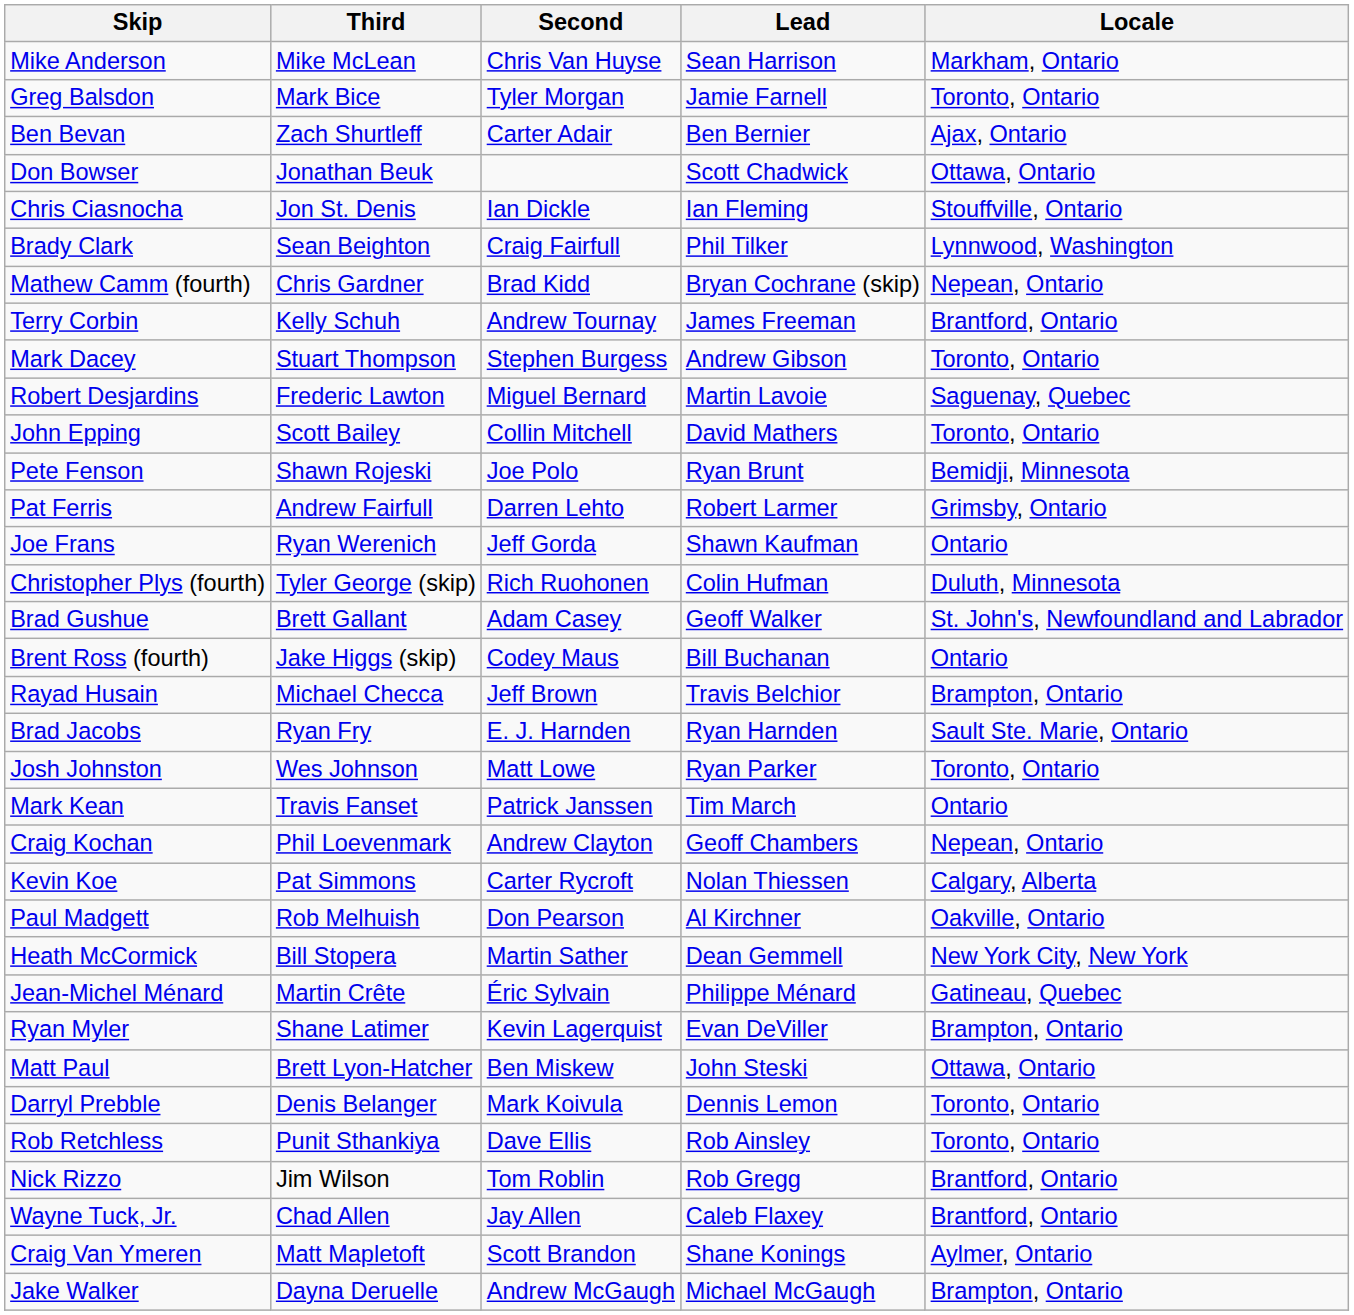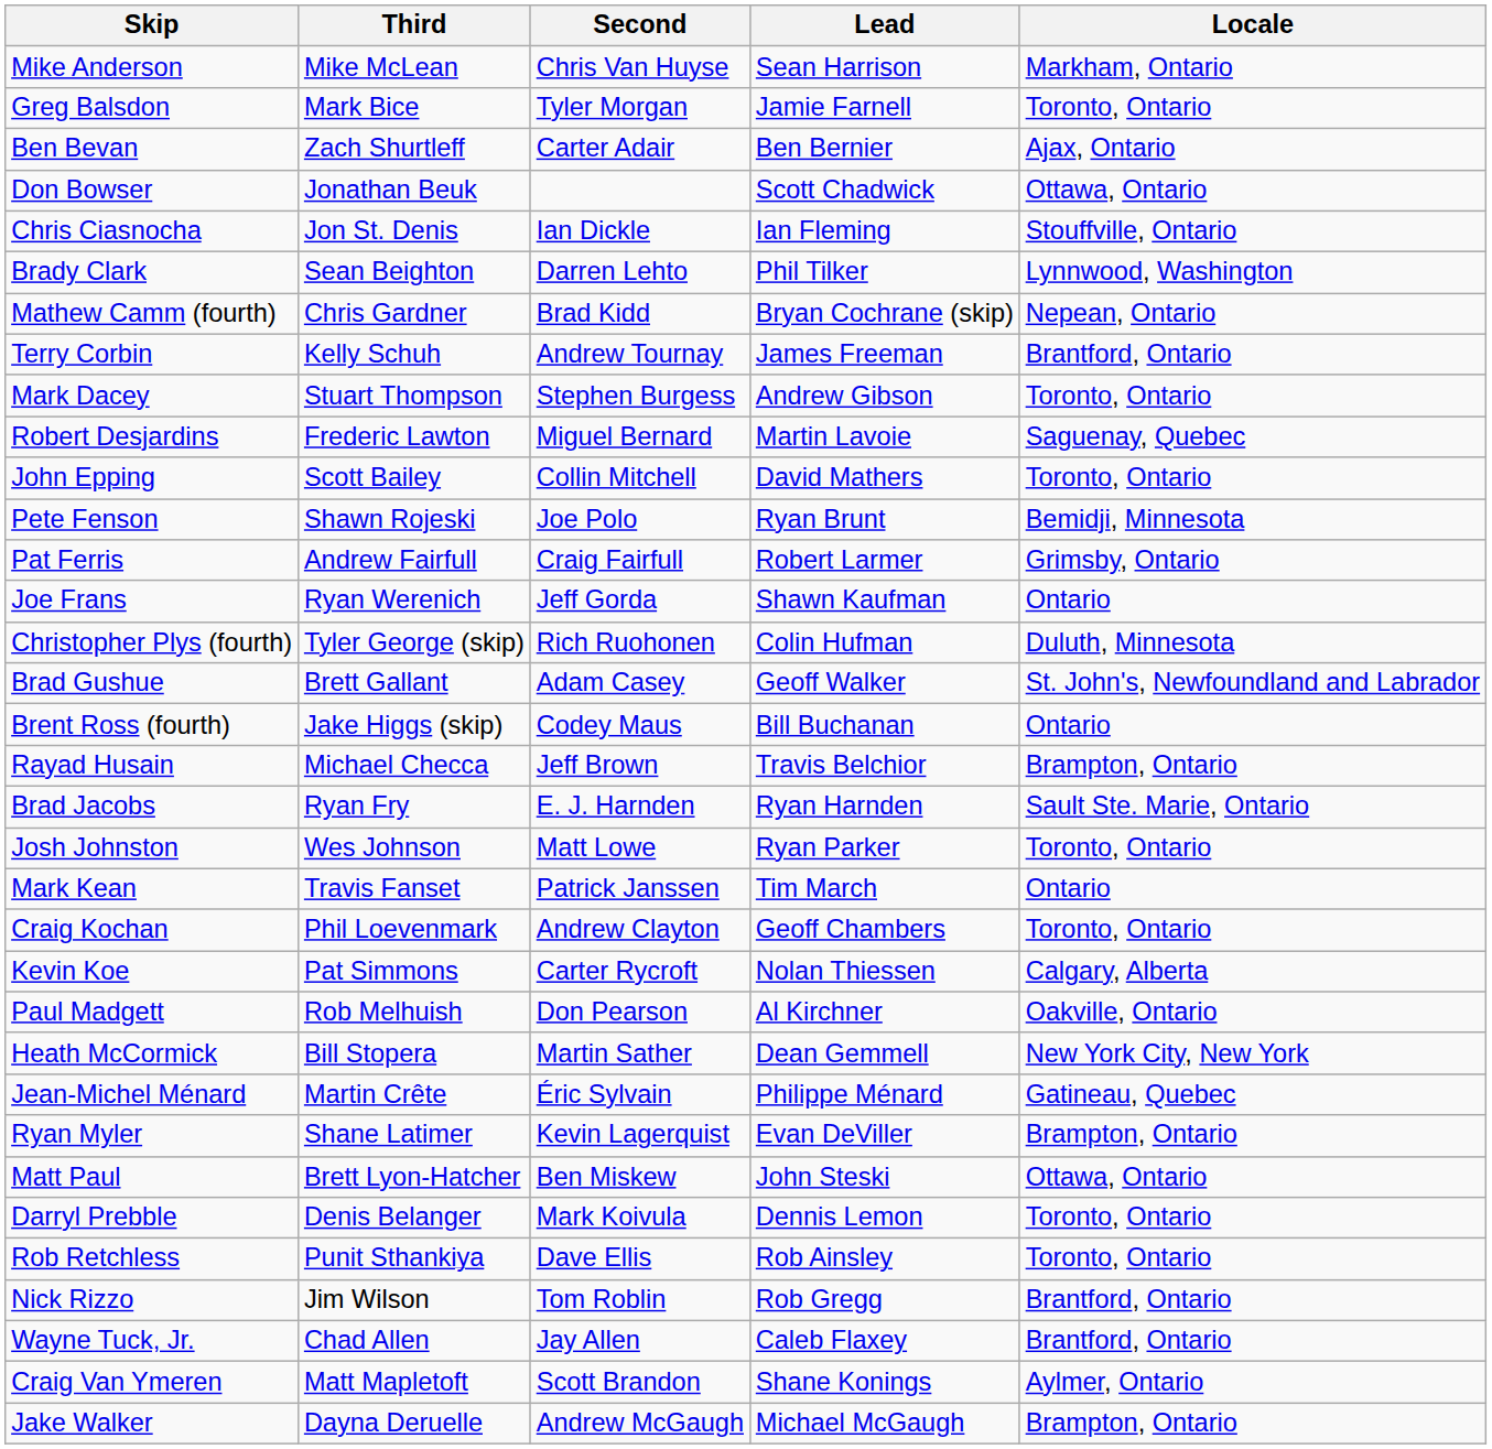Brady Clark | Second: Craig Fairfull -> Darren Lehto
Pat Ferris | Second: Darren Lehto -> Craig Fairfull
Craig Kochan | Locale: Nepean, Ontario -> Toronto, Ontario
